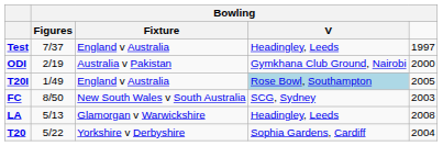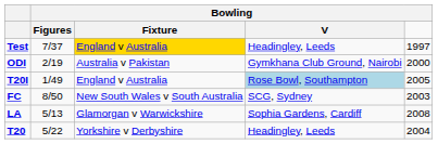Test | Bowling / Fixture: no background -> gold background
LA | Bowling / V: Headingley, Leeds -> Sophia Gardens, Cardiff
T20 | Bowling / V: Sophia Gardens, Cardiff -> Headingley, Leeds
